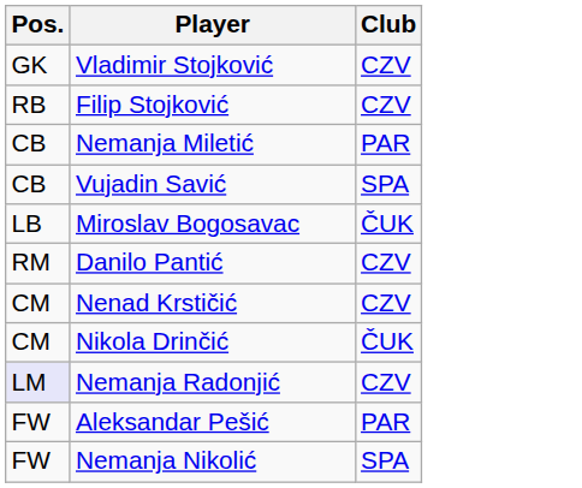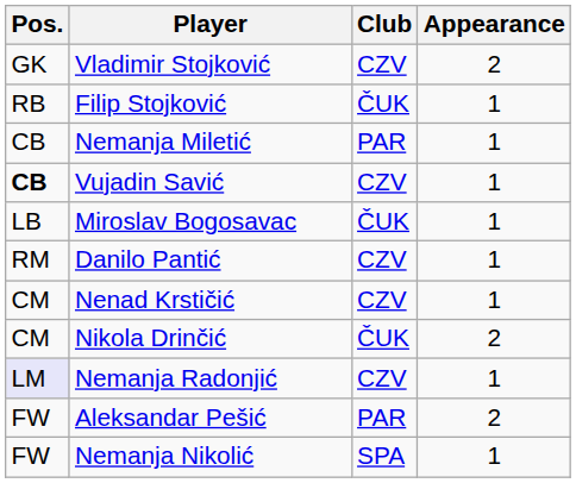+ column: Appearance | 2 | 1 | 1 | 1 | 1 | 1 | 1 | 2 | 1 | 2 | 1
Filip Stojković | Club: CZV -> ČUK
Vujadin Savić | Pos.: normal -> bold
Vujadin Savić | Club: SPA -> CZV
